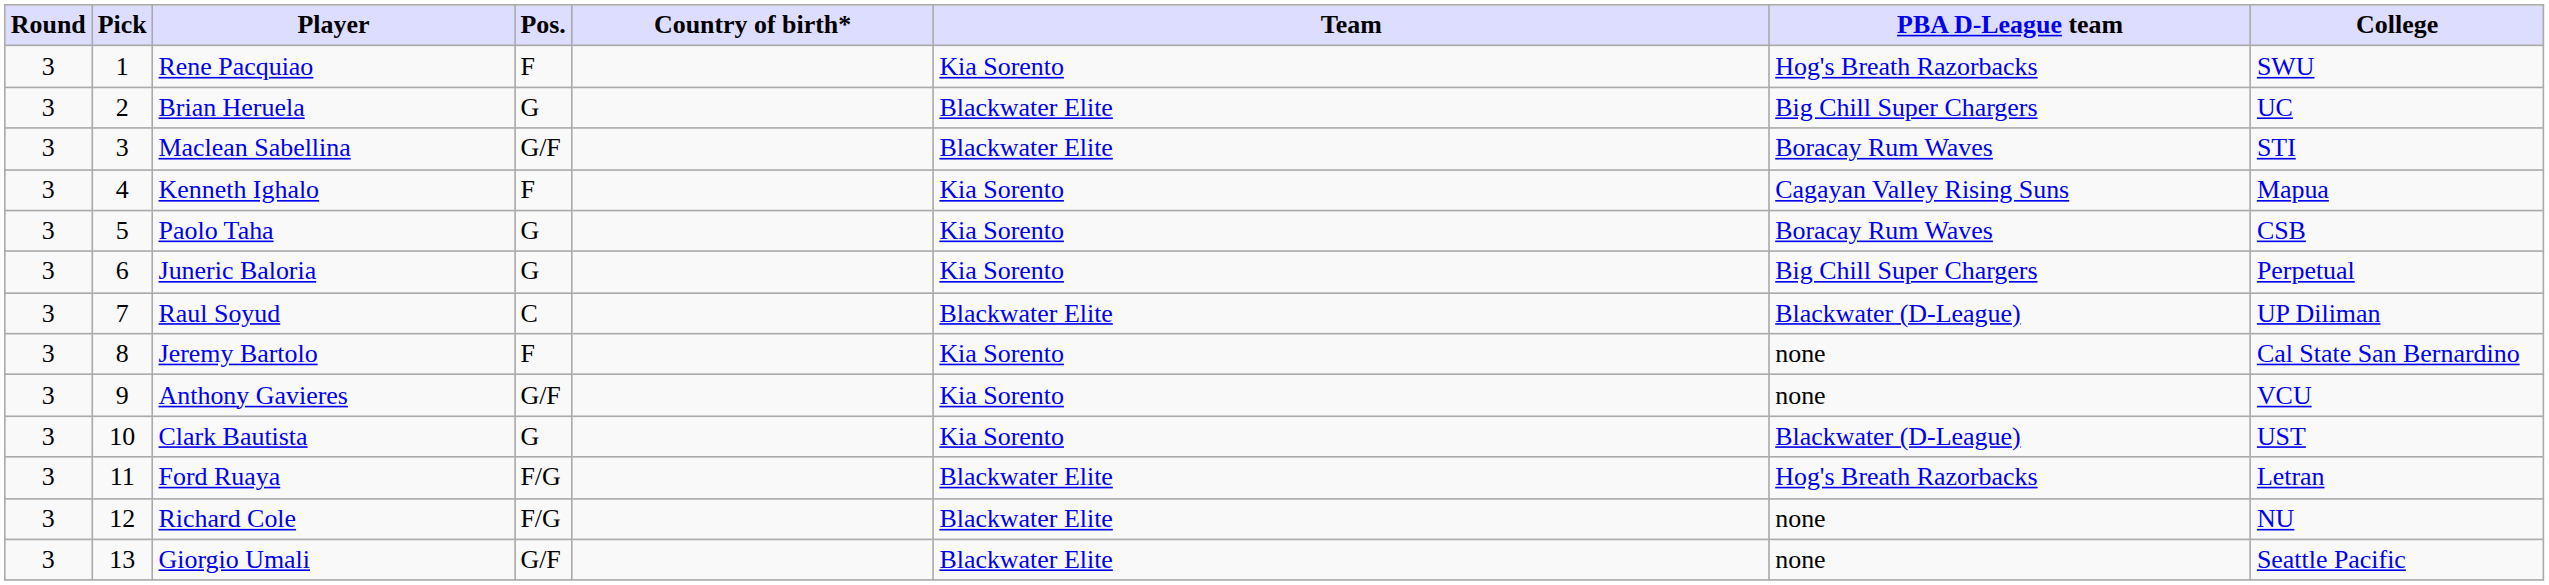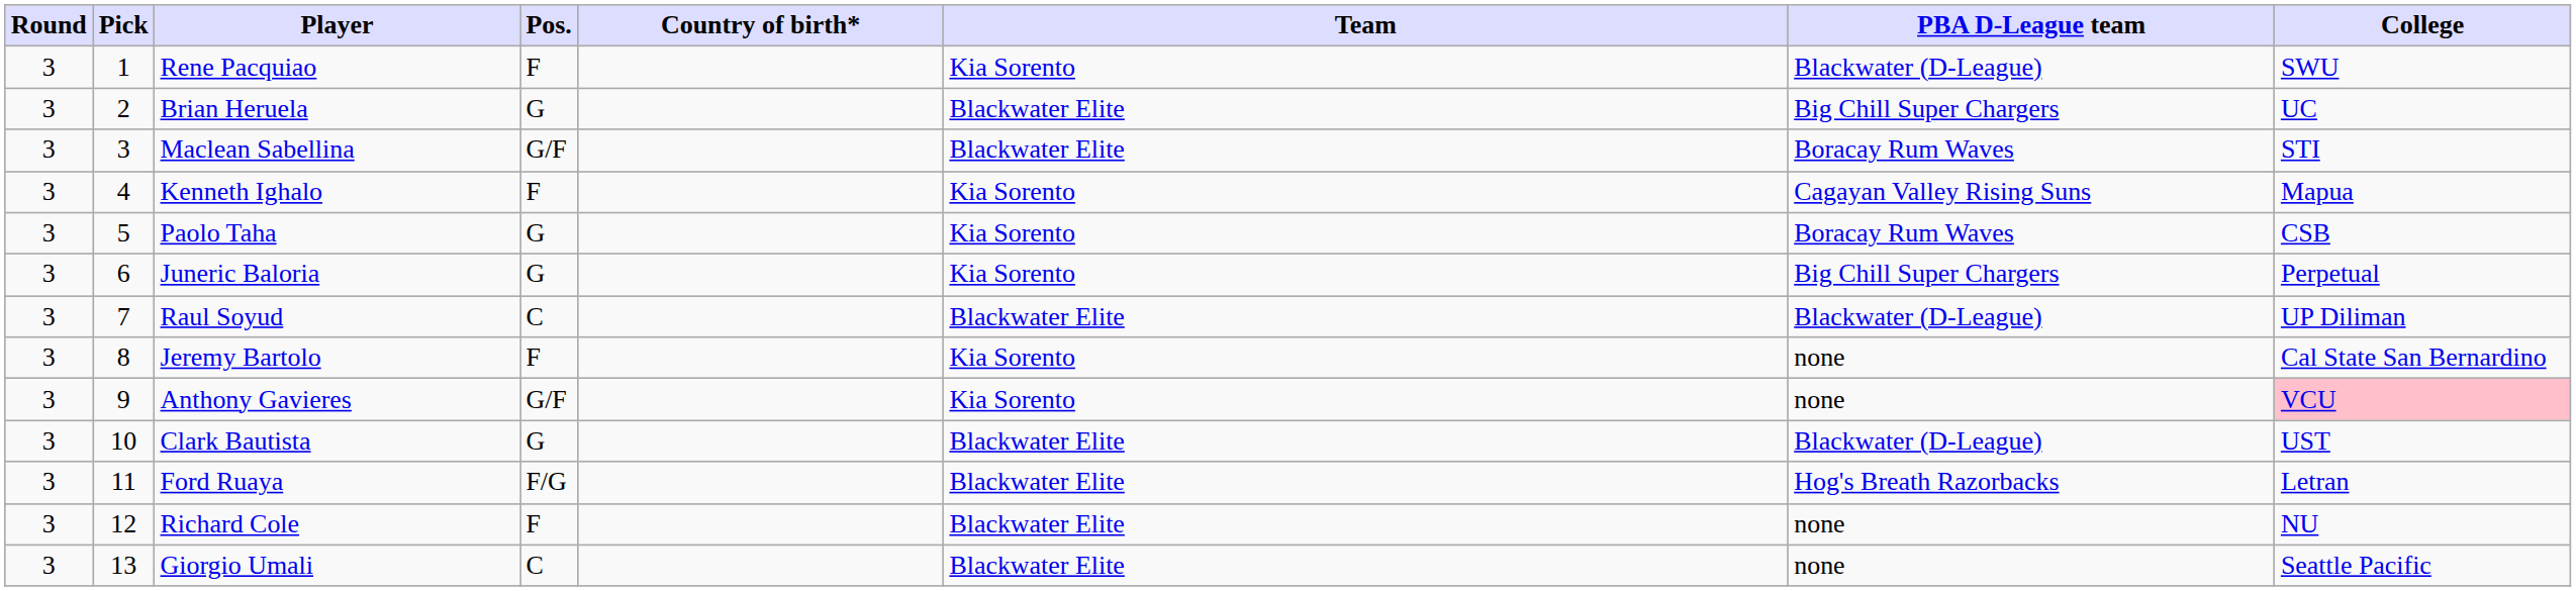Rene Pacquiao | PBA D-League team: Hog's Breath Razorbacks -> Blackwater (D-League)
Anthony Gavieres | College: no background -> pink background
Clark Bautista | Team: Kia Sorento -> Blackwater Elite
Richard Cole | Pos.: F/G -> F
Giorgio Umali | Pos.: G/F -> C
